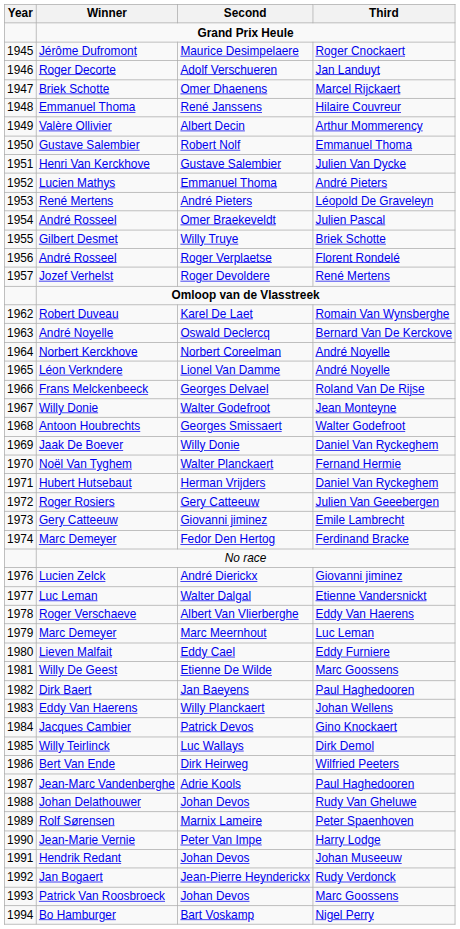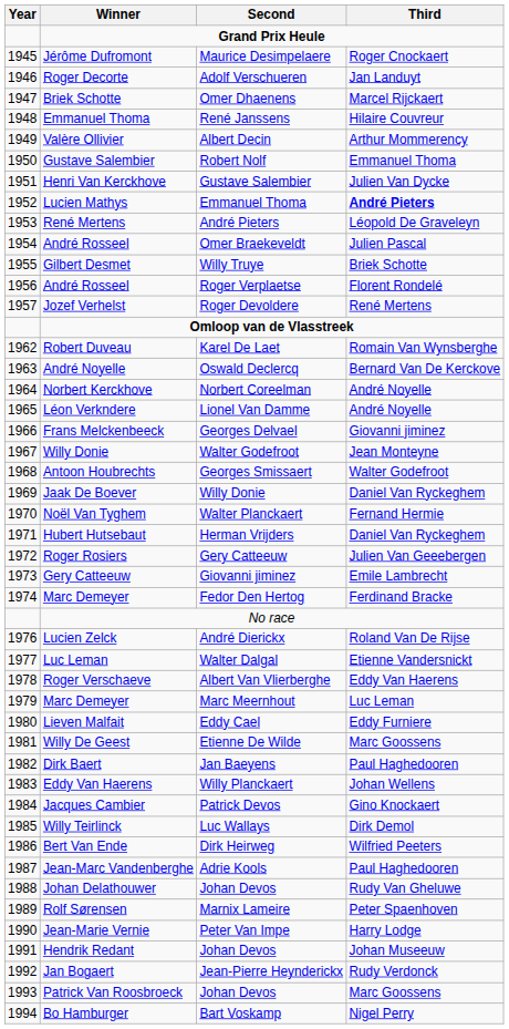Lucien Mathys | Third: normal -> bold
Frans Melckenbeeck | Third: Roland Van De Rijse -> Giovanni jiminez
Lucien Zelck | Third: Giovanni jiminez -> Roland Van De Rijse
